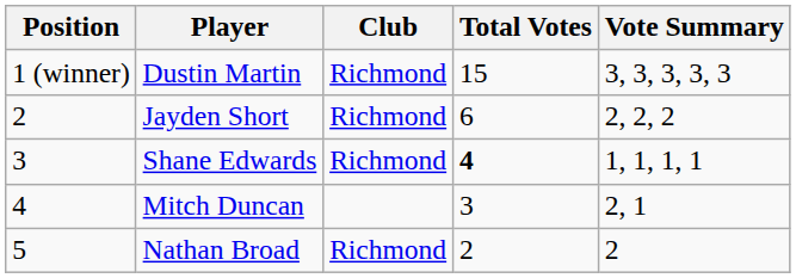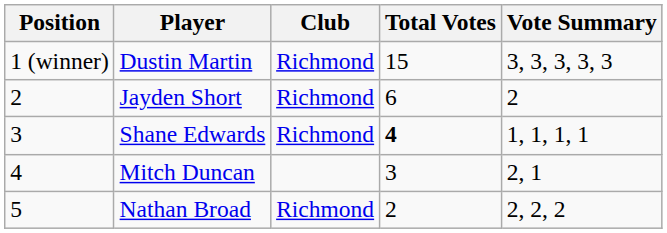Jayden Short | Vote Summary: 2, 2, 2 -> 2
Nathan Broad | Vote Summary: 2 -> 2, 2, 2
